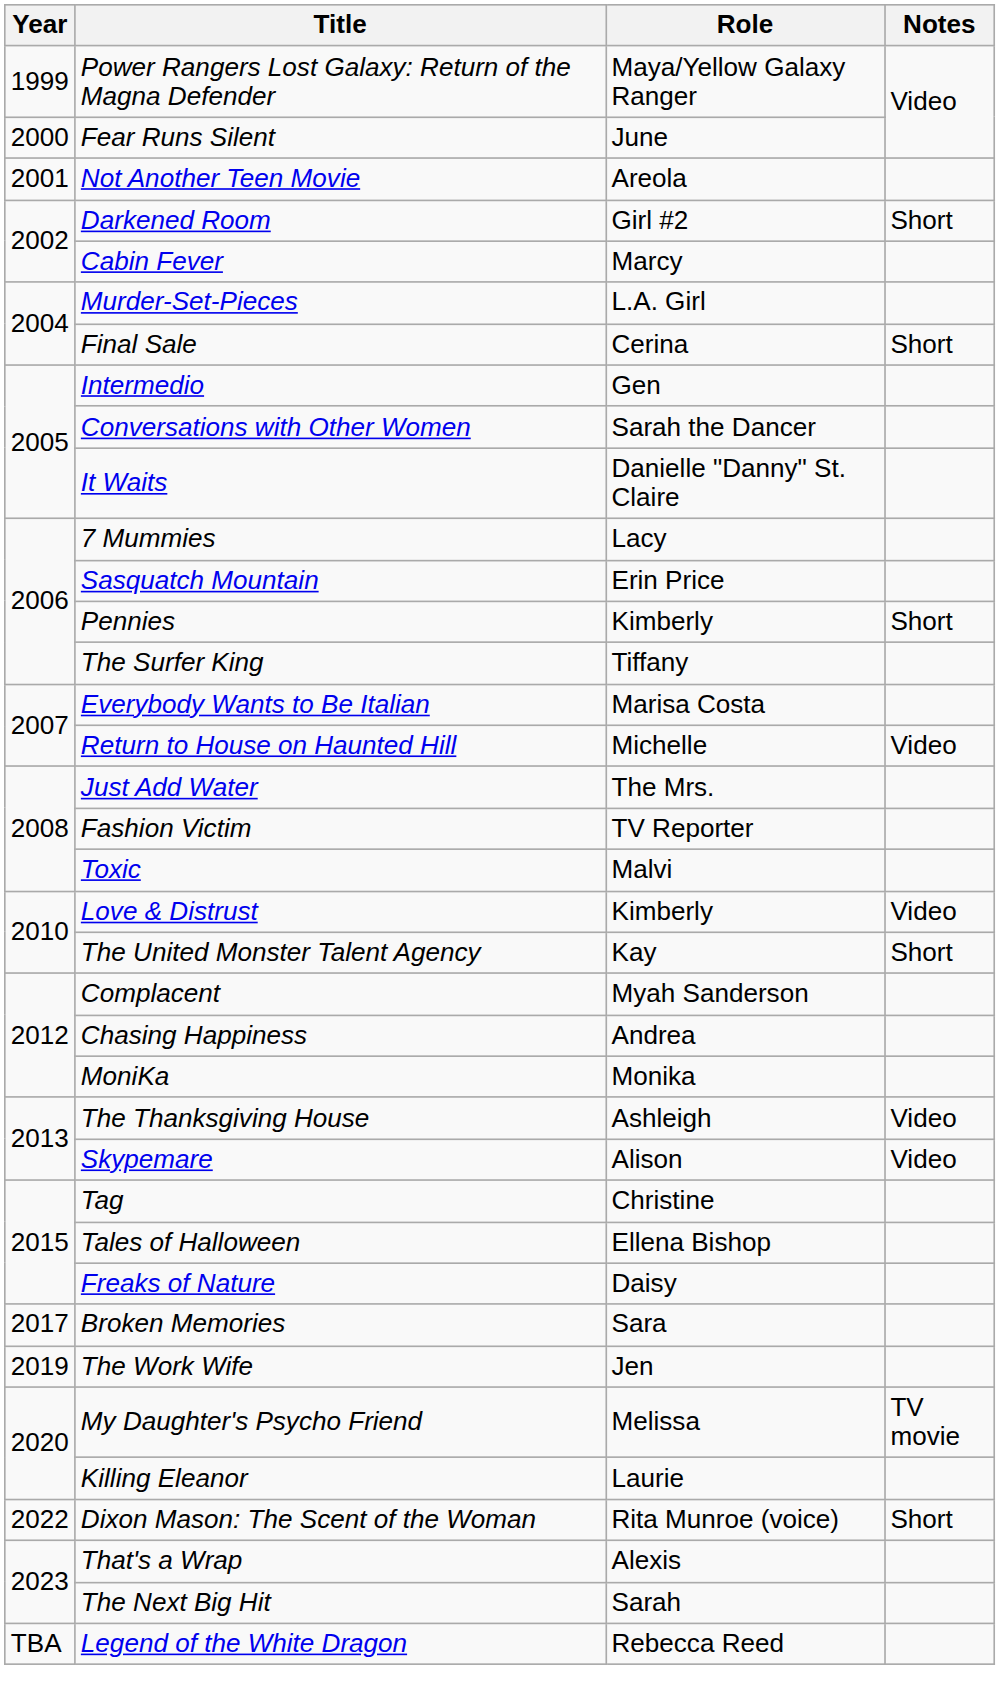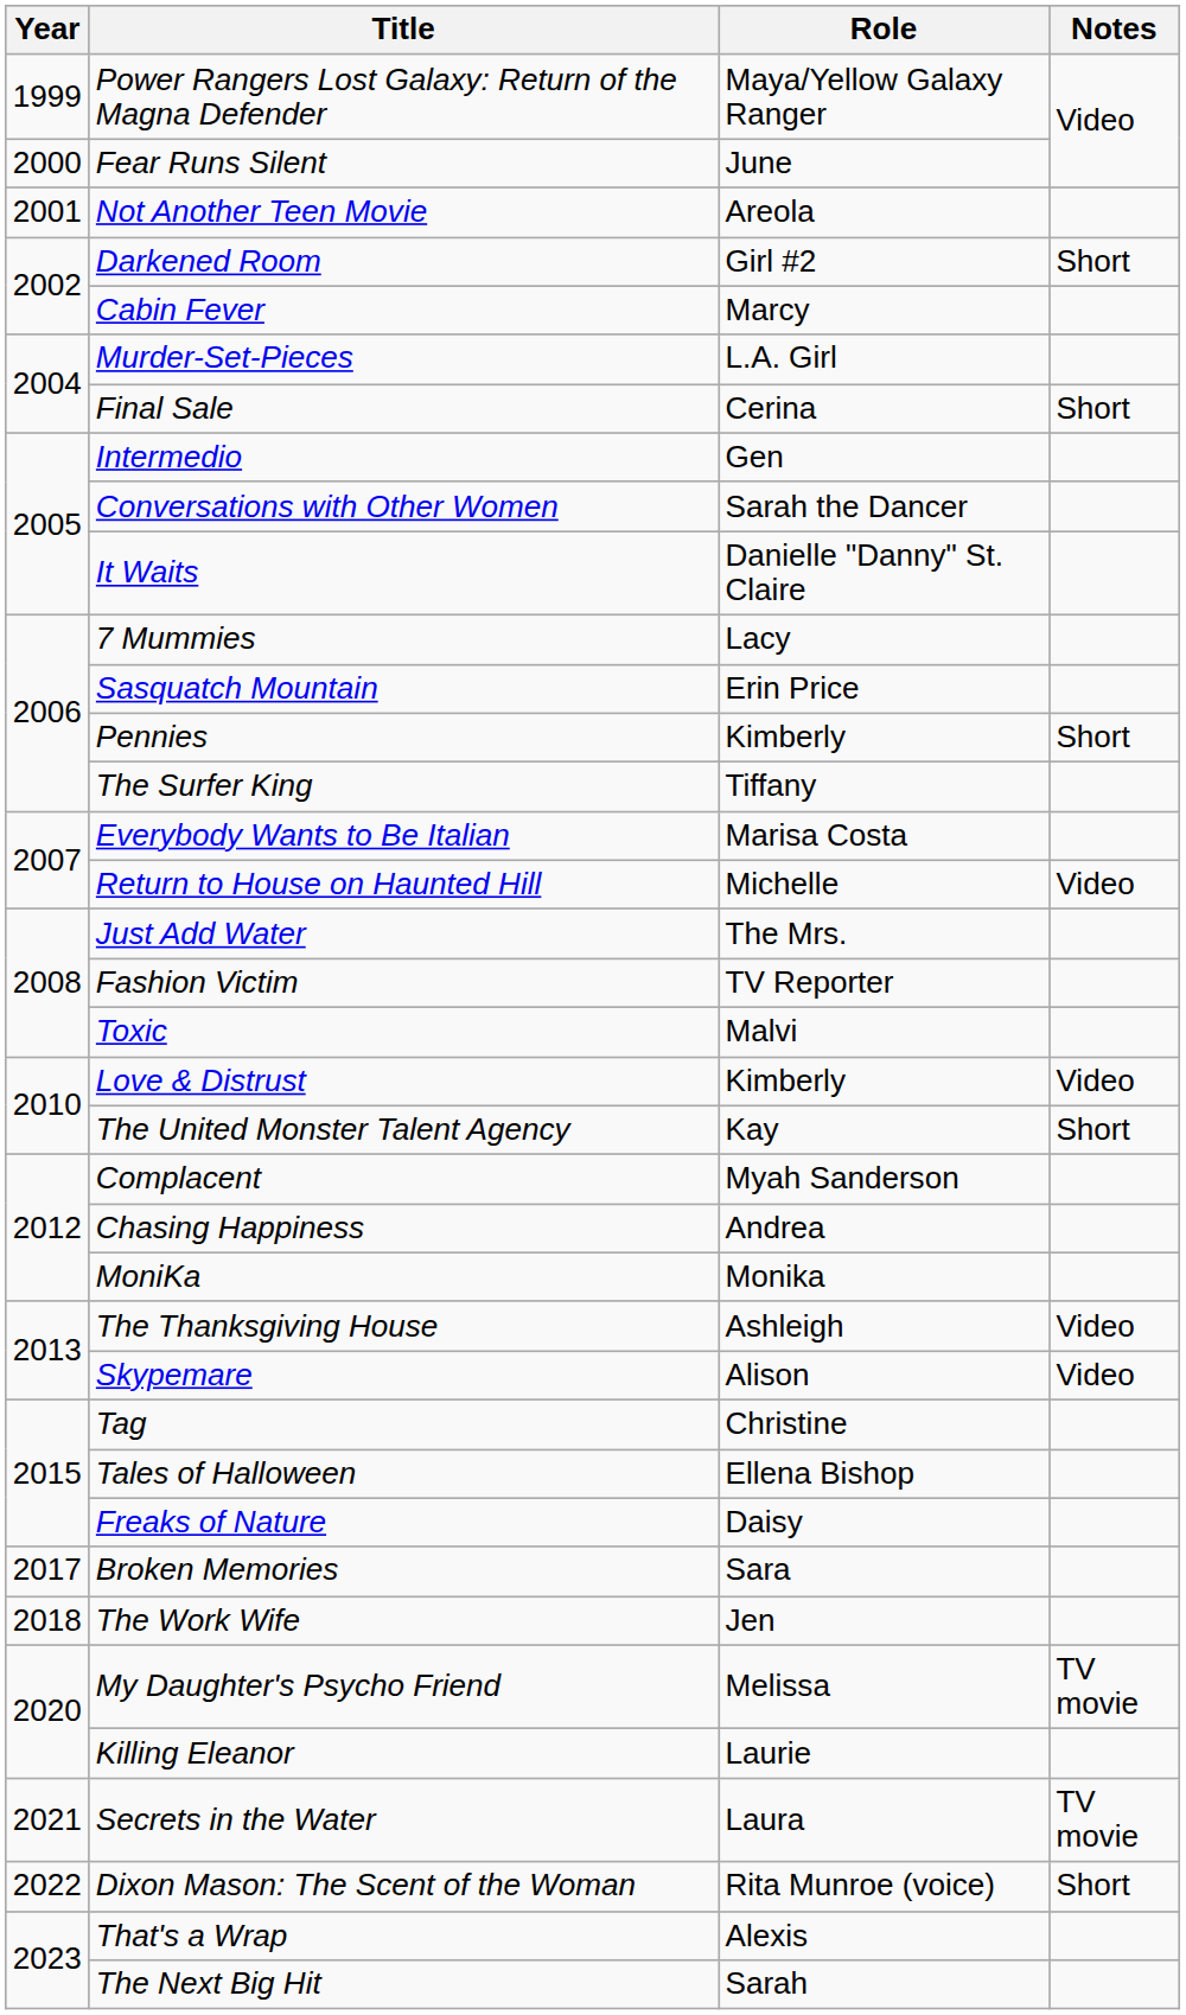The Work Wife | Year: 2019 -> 2018
+ row: 2021 | Secrets in the Water | Laura | TV movie
- row: TBA | Legend of the White Dragon | Rebecca Reed
